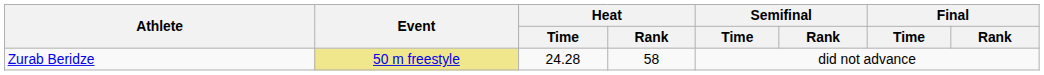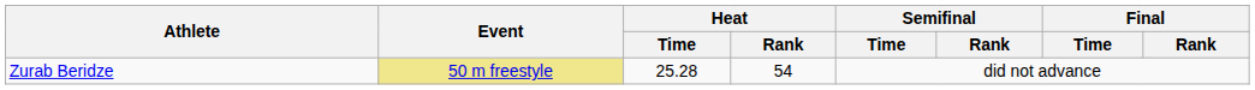Zurab Beridze | Heat / Time: 24.28 -> 25.28
Zurab Beridze | Heat / Rank: 58 -> 54
